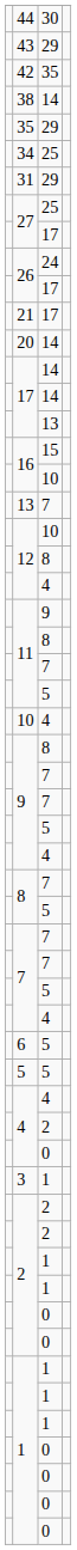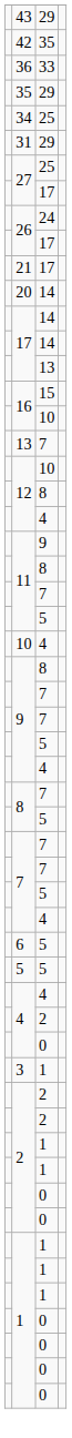- row: 44 | 30
- row: 38 | 14
+ row: 36 | 33
